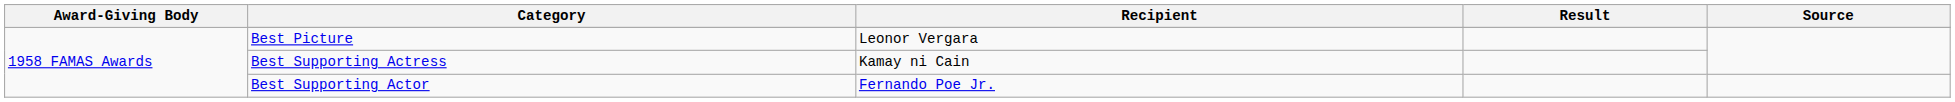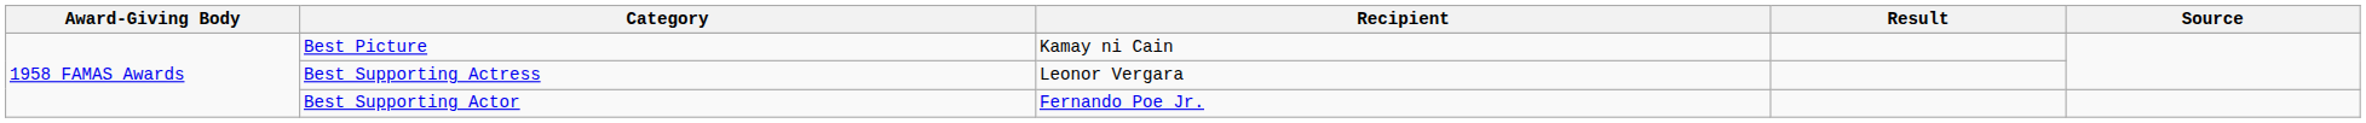Best Picture | Recipient: Leonor Vergara -> Kamay ni Cain
Best Supporting Actress | Recipient: Kamay ni Cain -> Leonor Vergara
